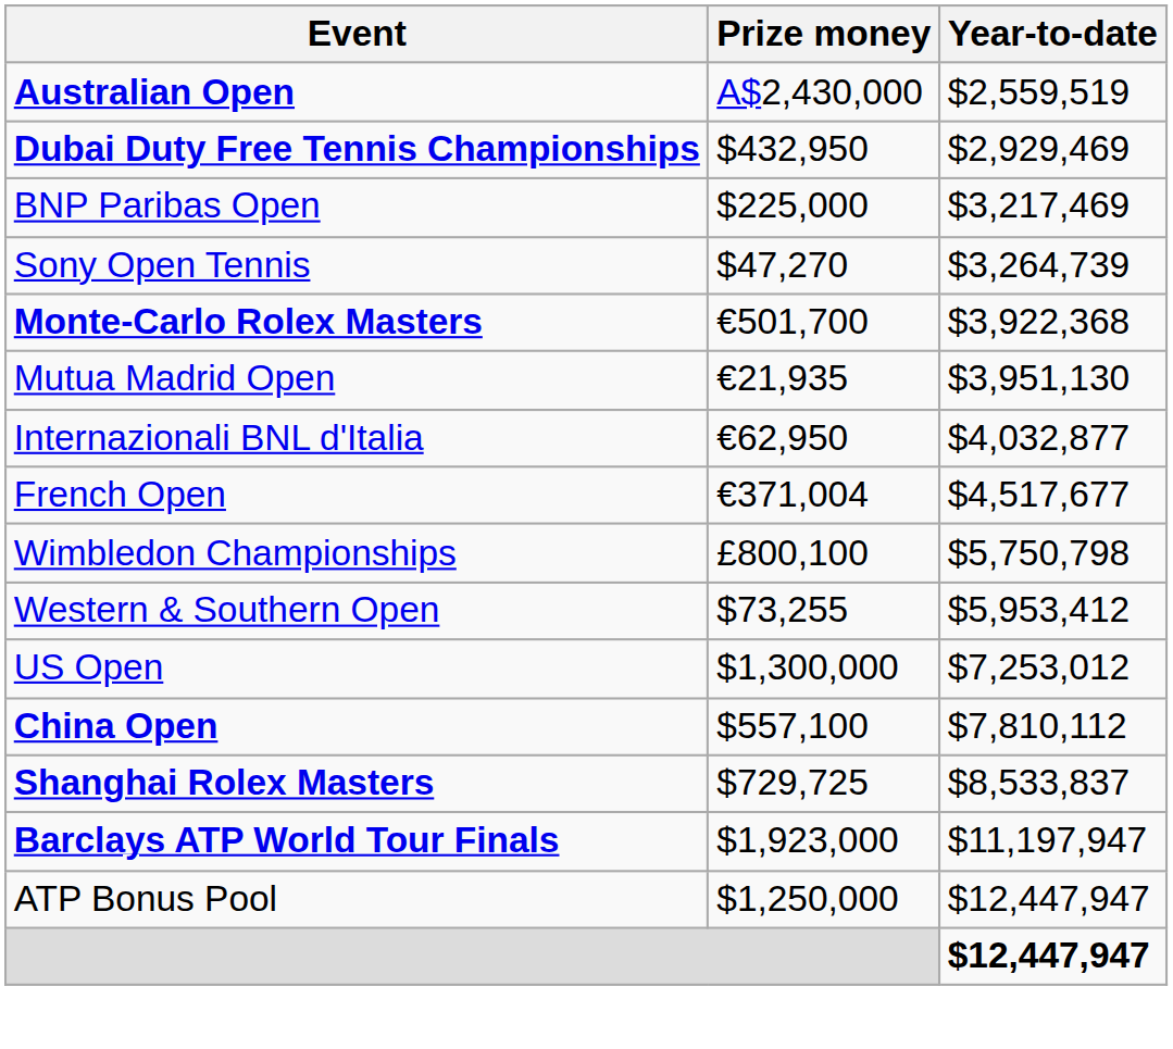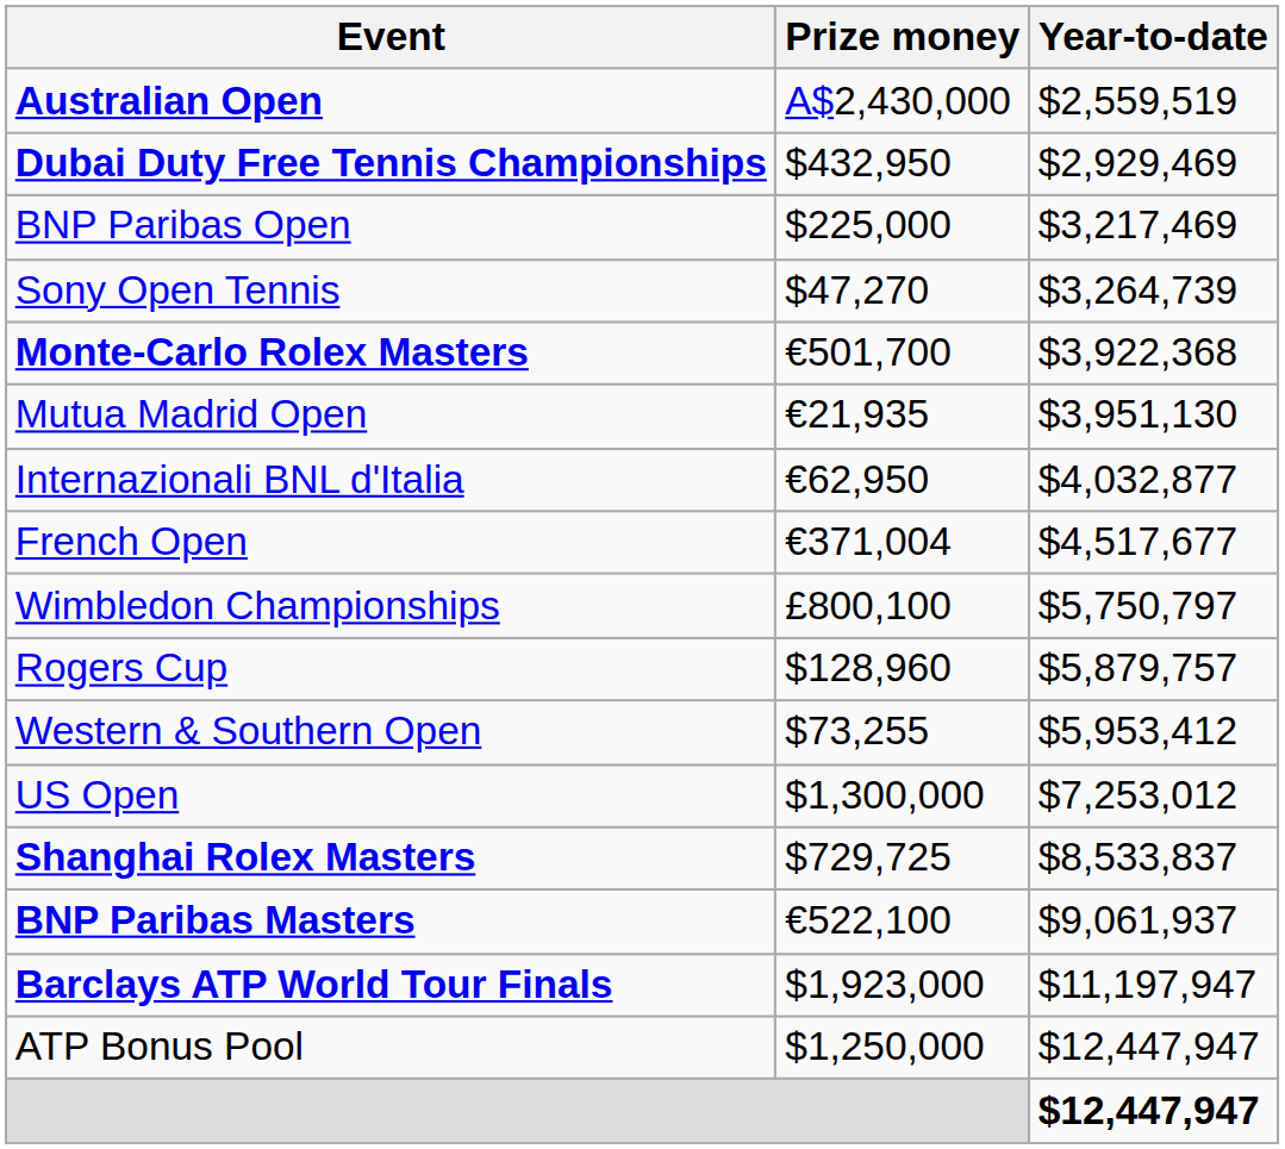Wimbledon Championships | Year-to-date: $5,750,798 -> $5,750,797
+ row: Rogers Cup | $128,960 | $5,879,757
- row: China Open | $557,100 | $7,810,112
+ row: BNP Paribas Masters | €522,100 | $9,061,937
